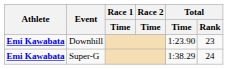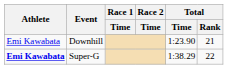Downhill | Athlete: bold -> normal
Downhill | Total / Rank: 23 -> 21
Super-G | Total / Rank: 24 -> 22
